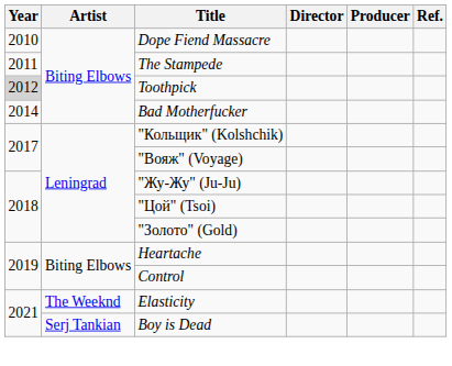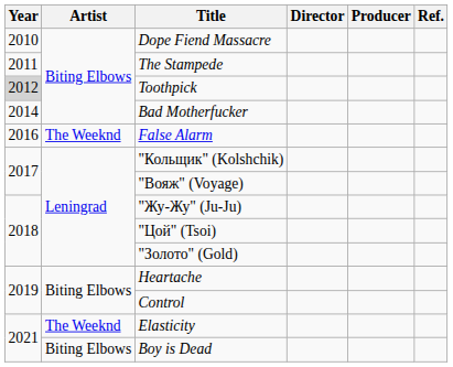+ row: 2016 | The Weeknd | False Alarm
Boy is Dead | Artist: Serj Tankian -> Biting Elbows
